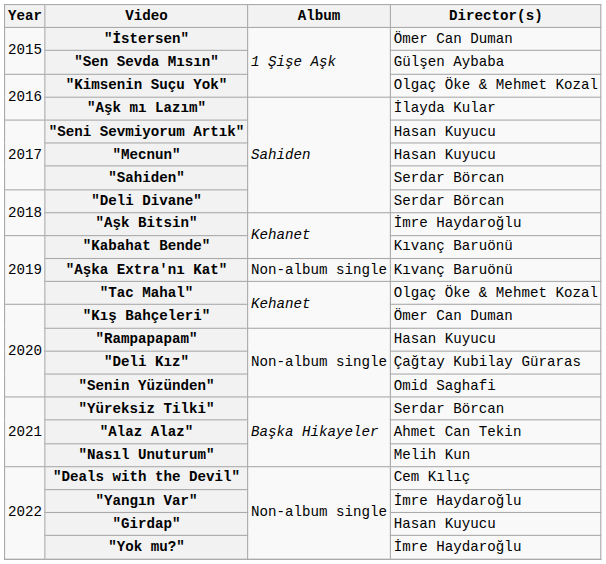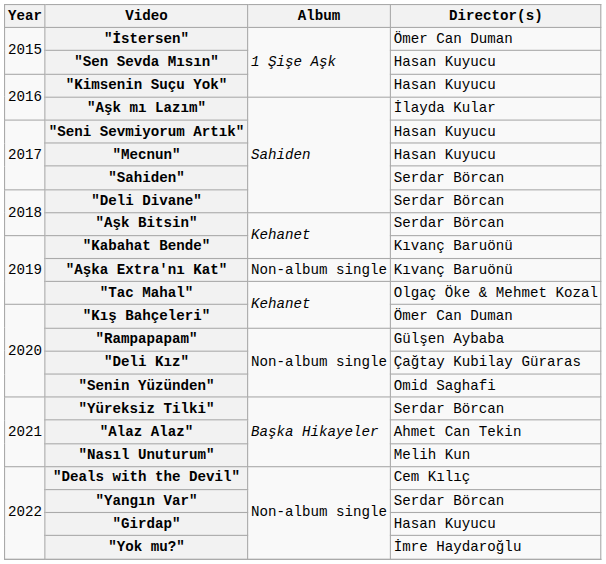"Sen Sevda Mısın" | Director(s): Gülşen Aybaba -> Hasan Kuyucu
"Kimsenin Suçu Yok" | Director(s): Olgaç Öke & Mehmet Kozal -> Hasan Kuyucu
"Aşk Bitsin" | Director(s): İmre Haydaroğlu -> Serdar Börcan
"Rampapapam" | Director(s): Hasan Kuyucu -> Gülşen Aybaba
"Yangın Var" | Director(s): İmre Haydaroğlu -> Serdar Börcan
